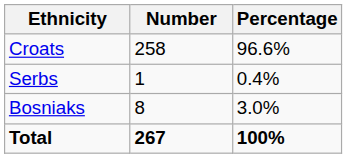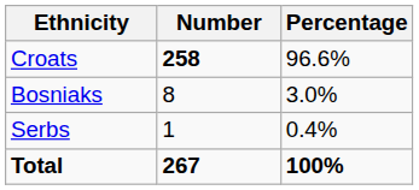Croats | Number: normal -> bold
rows swapped: Bosniaks <-> Serbs
